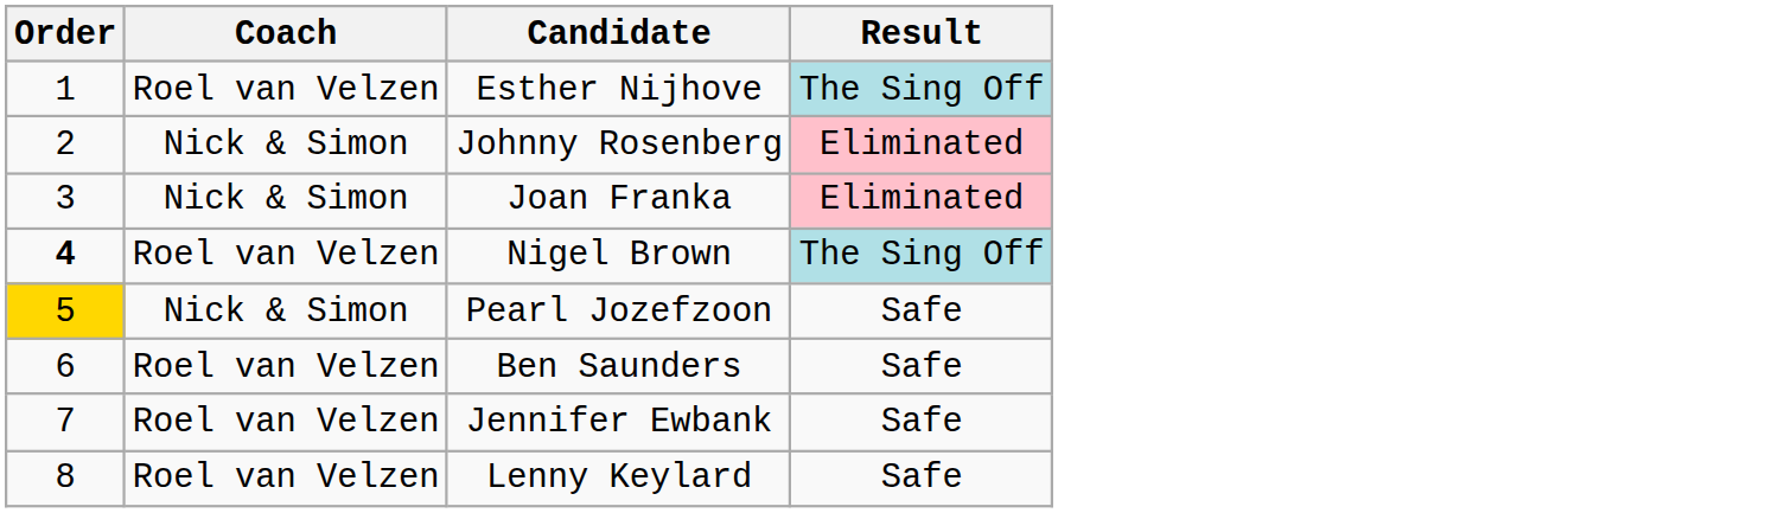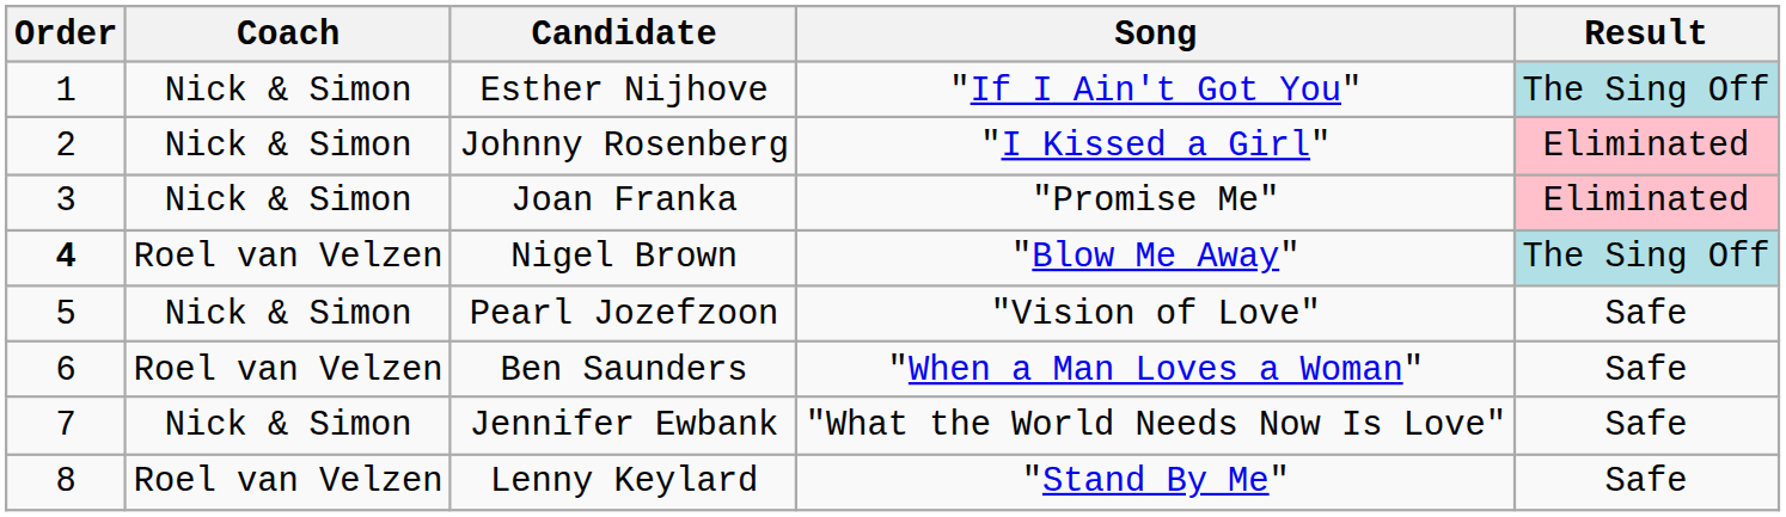+ column: Song | "If I Ain't Got You" | "I Kissed a Girl" | "Promise Me" | "Blow Me Away" | "Vision of Love" | "When a Man Loves a Woman" | "What the World Needs Now Is Love" | "Stand By Me"
Esther Nijhove | Coach: Roel van Velzen -> Nick & Simon
Pearl Jozefzoon | Order: gold background -> no background
Jennifer Ewbank | Coach: Roel van Velzen -> Nick & Simon
